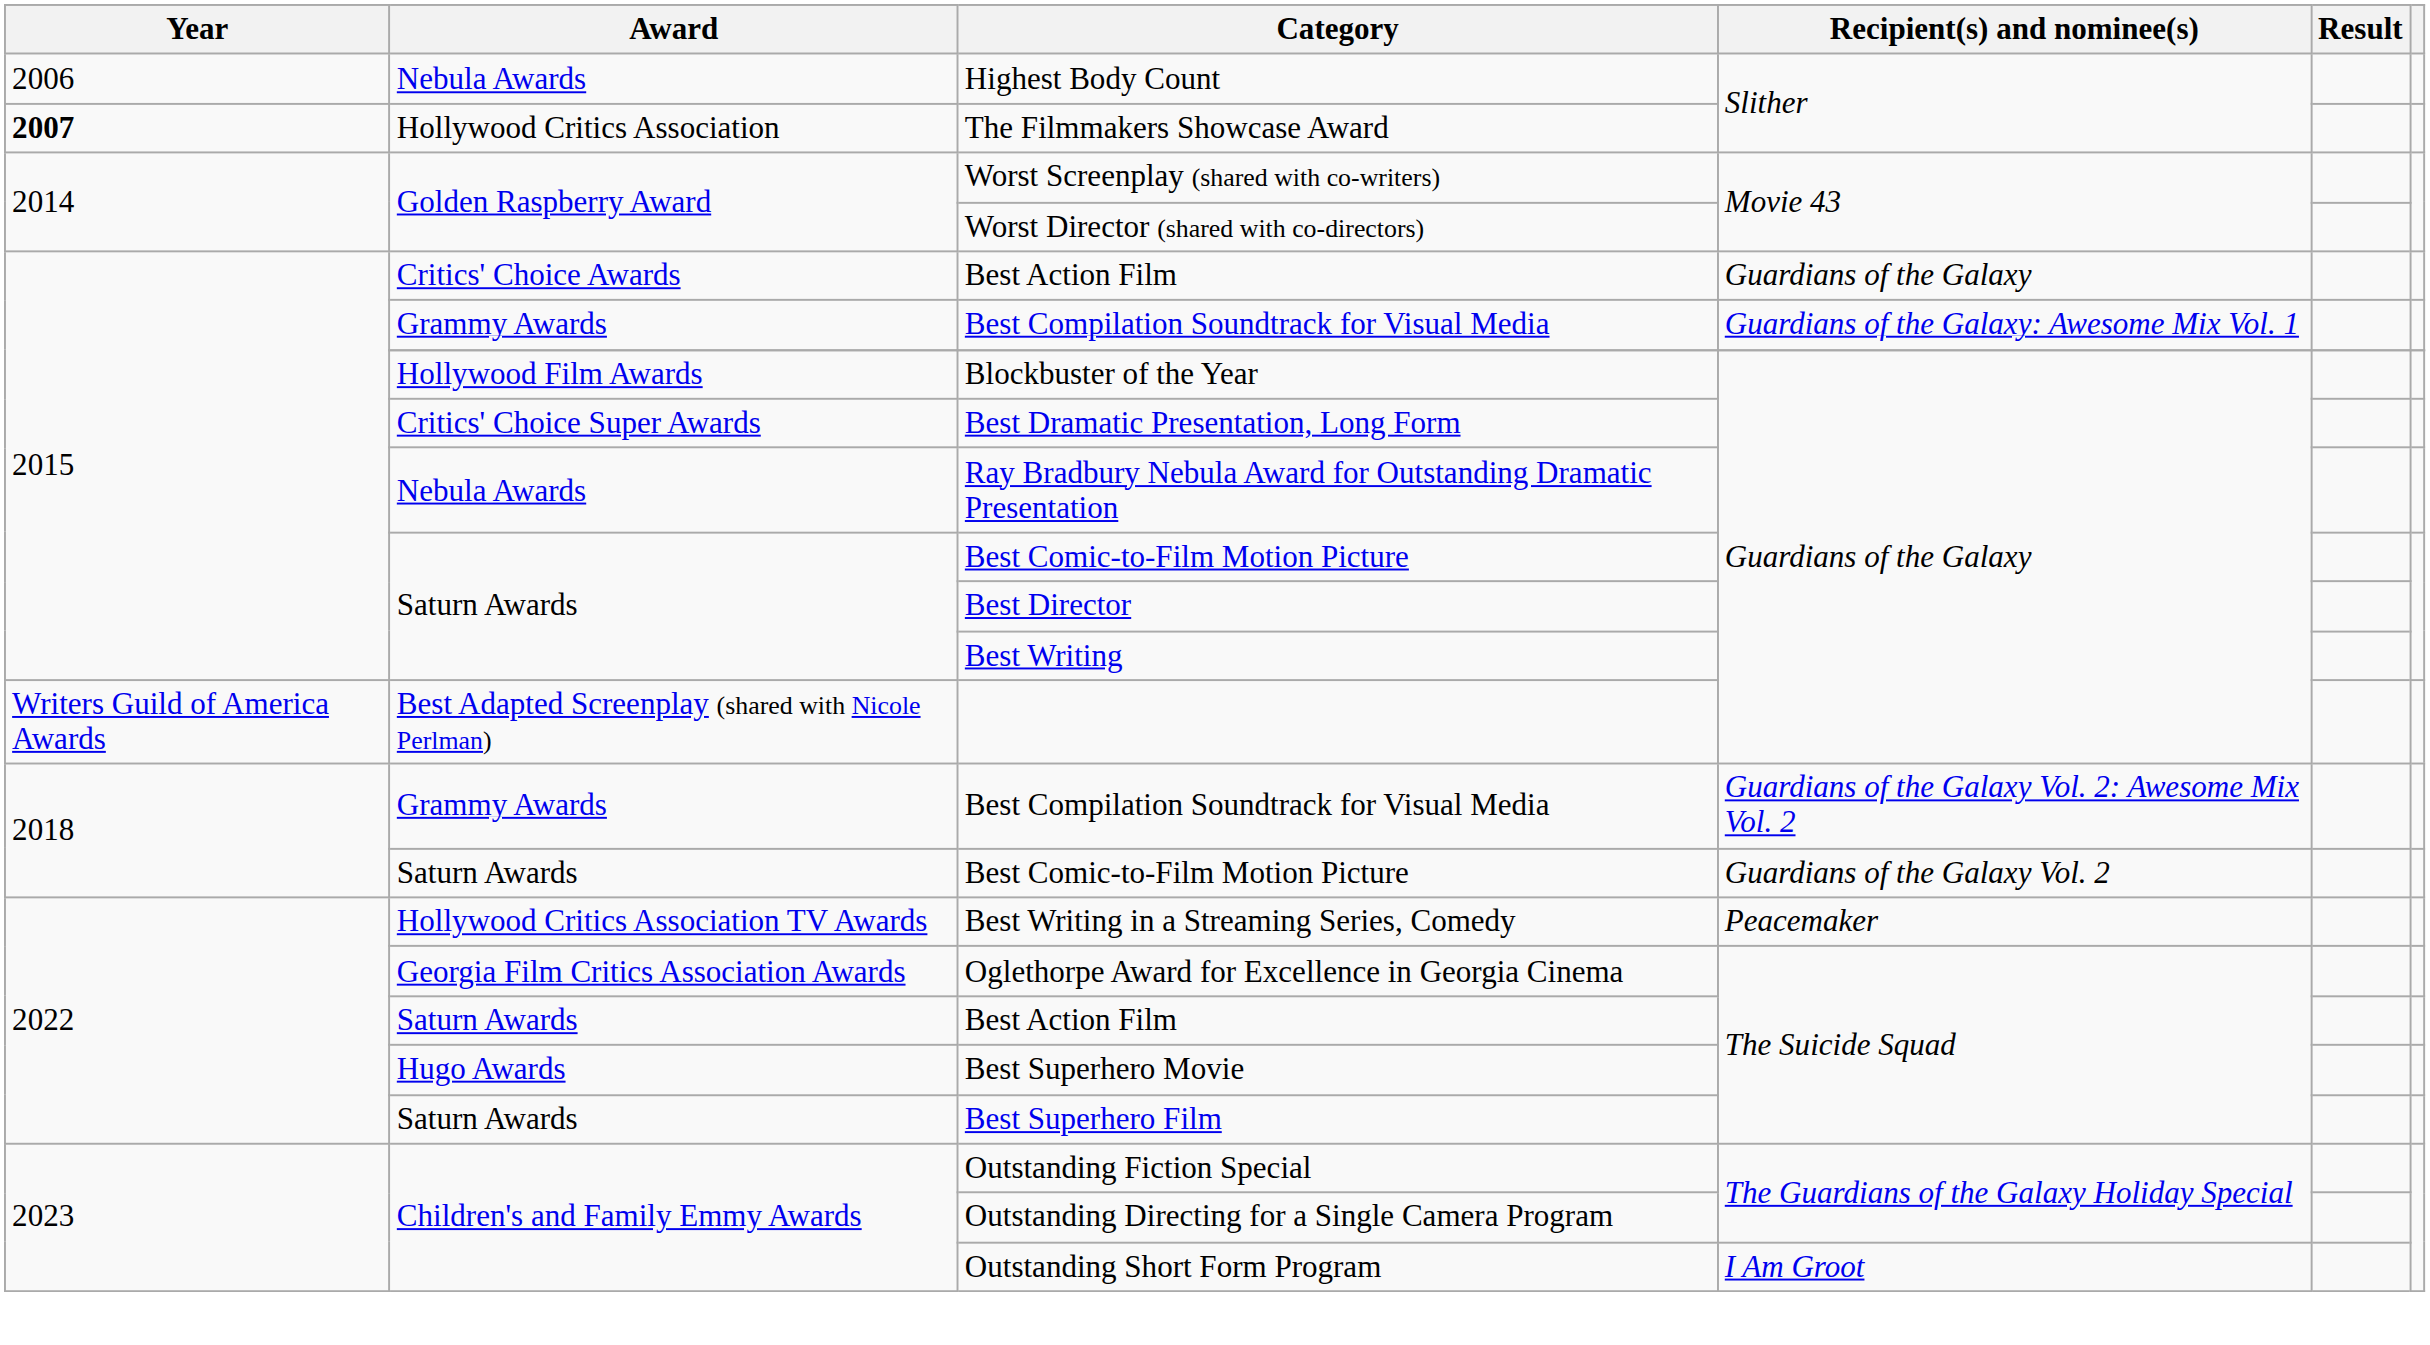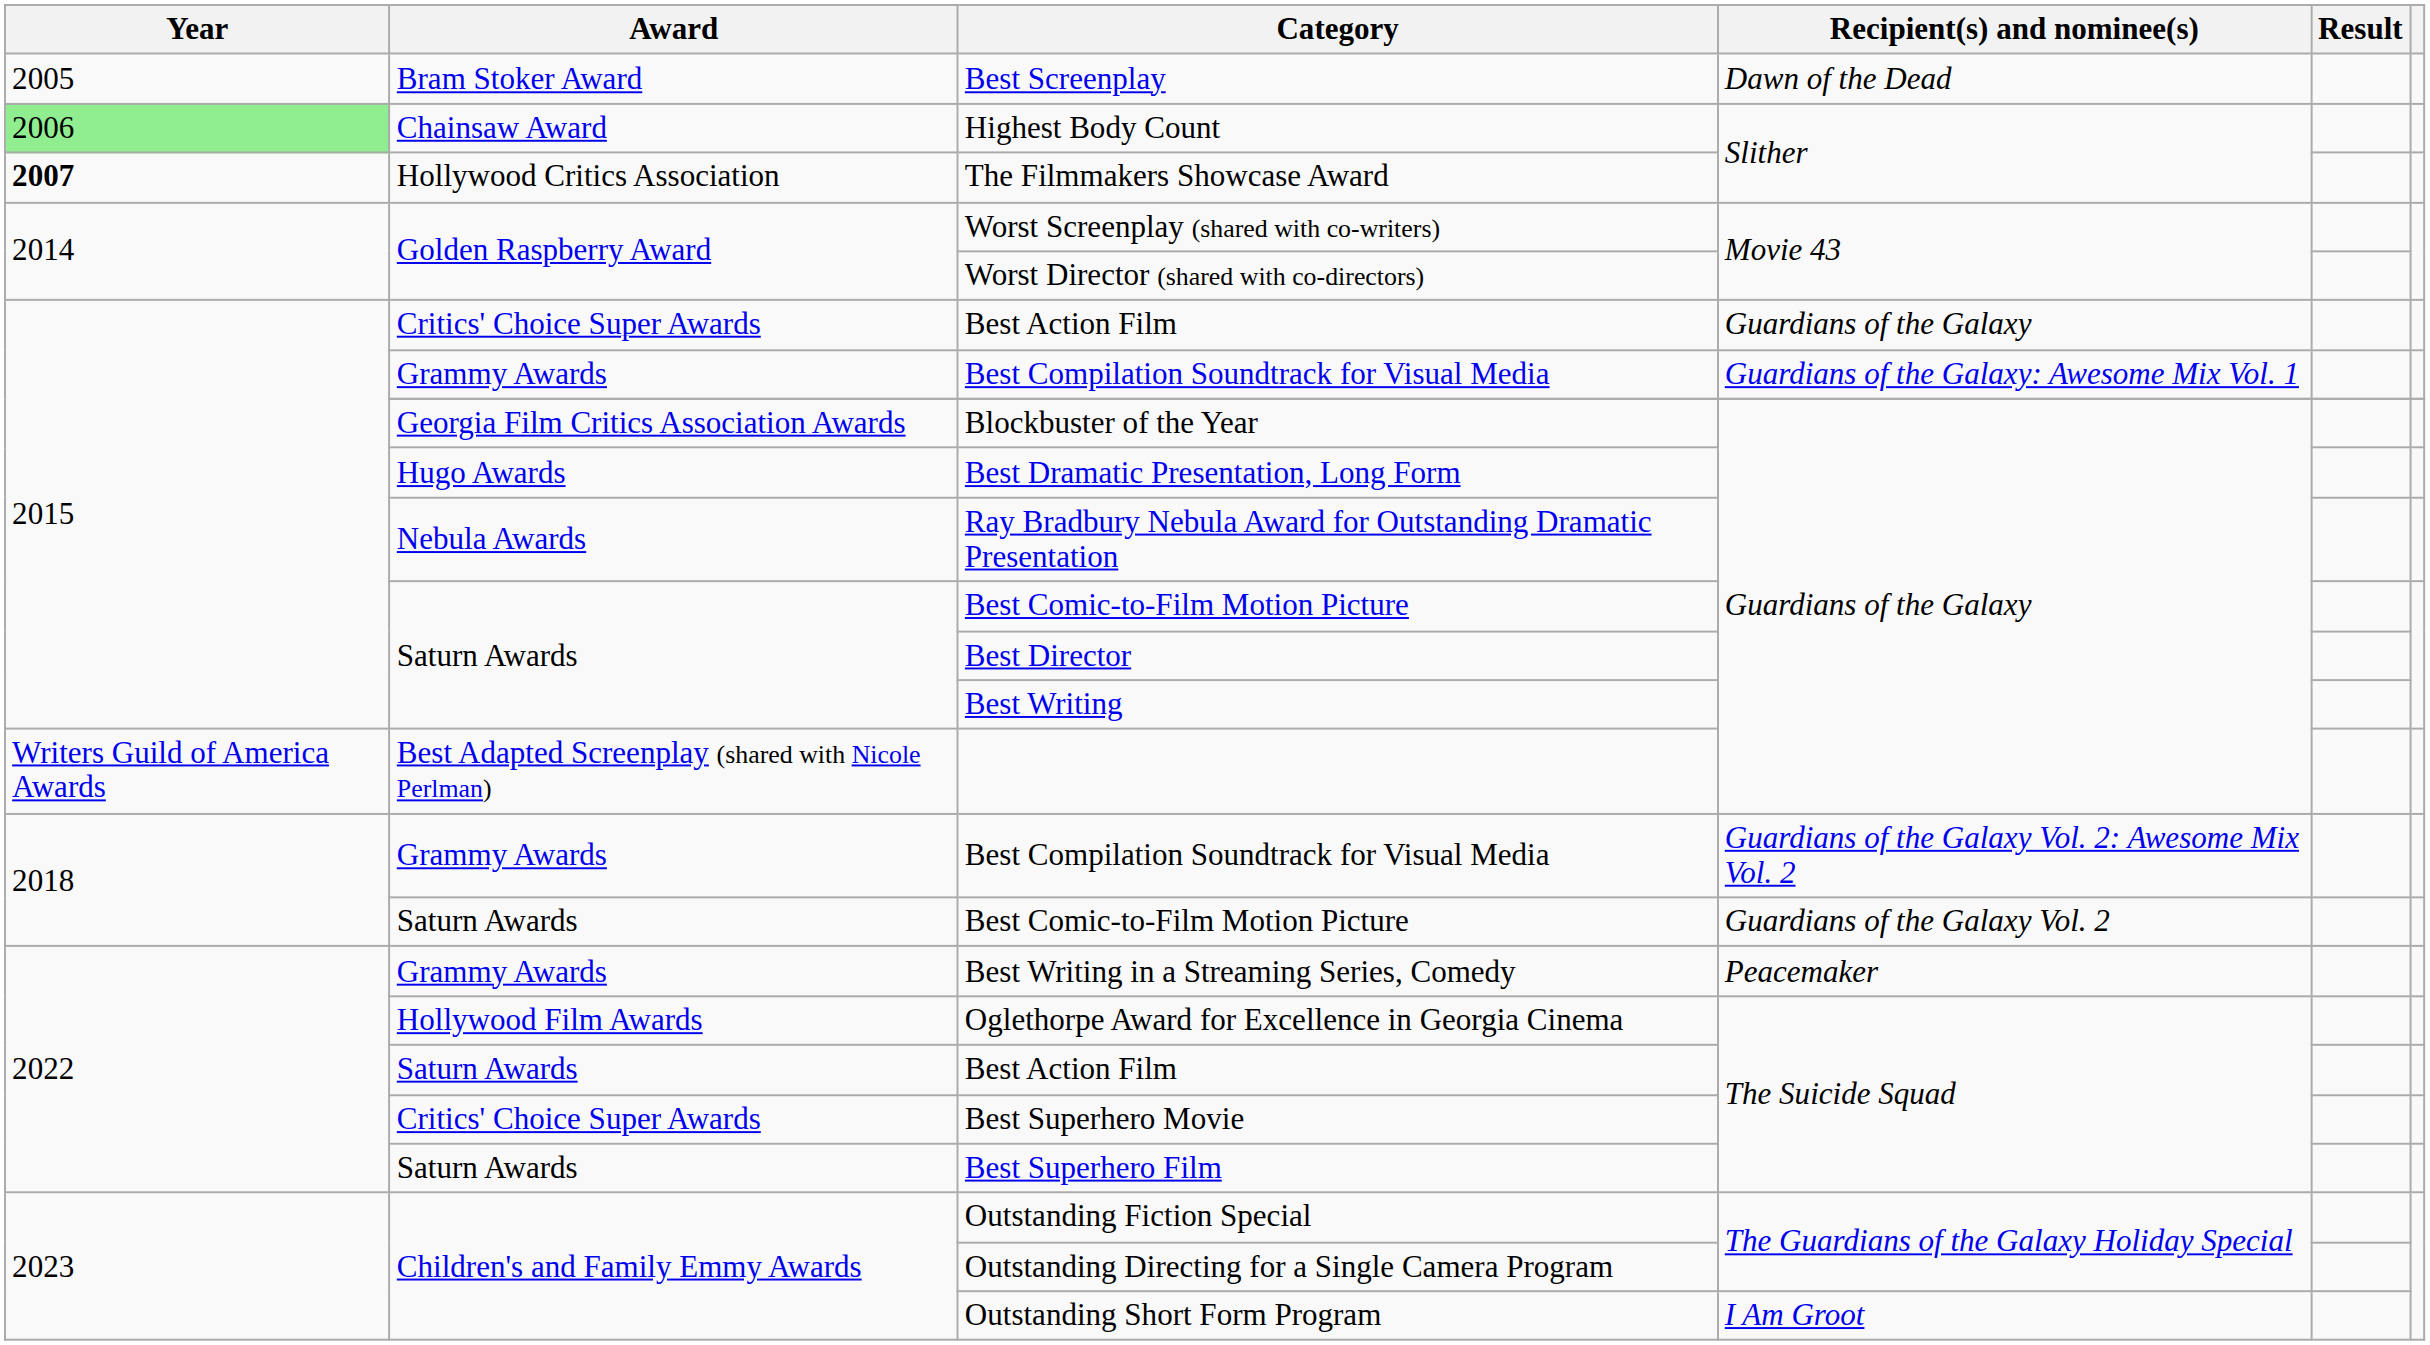+ row: 2005 | Bram Stoker Award | Best Screenplay | Dawn of the Dead
Highest Body Count | Year: no background -> lightgreen background
Highest Body Count | Award: Nebula Awards -> Chainsaw Award
Best Action Film / Guardians of the Galaxy | Award: Critics' Choice Awards -> Critics' Choice Super Awards
Blockbuster of the Year | Award: Hollywood Film Awards -> Georgia Film Critics Association Awards
Best Dramatic Presentation, Long Form | Award: Critics' Choice Super Awards -> Hugo Awards
Best Writing in a Streaming Series, Comedy | Award: Hollywood Critics Association TV Awards -> Grammy Awards
Oglethorpe Award for Excellence in Georgia Cinema | Award: Georgia Film Critics Association Awards -> Hollywood Film Awards
Best Superhero Movie | Award: Hugo Awards -> Critics' Choice Super Awards
